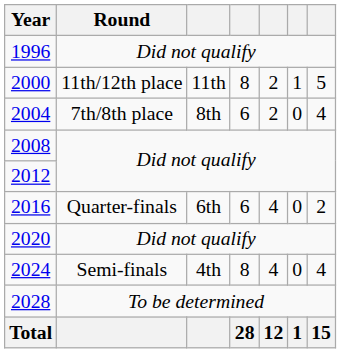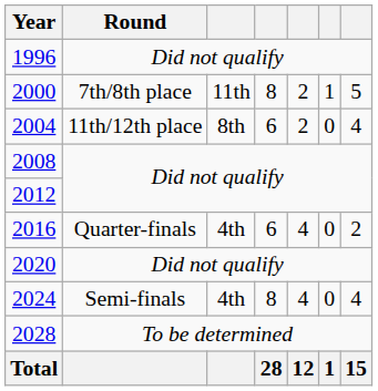2000 | Round: 11th/12th place -> 7th/8th place
2004 | Round: 7th/8th place -> 11th/12th place
2016 | column 3: 6th -> 4th
